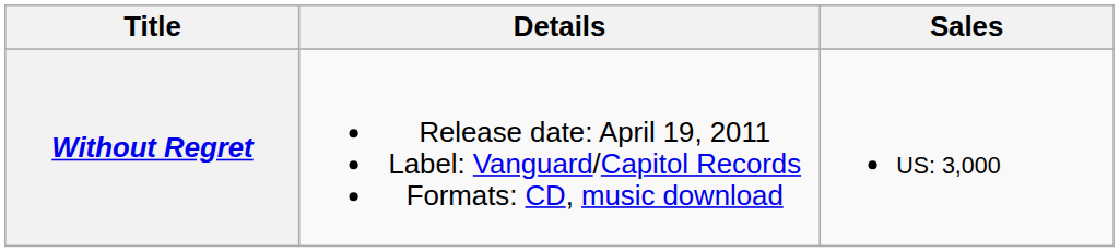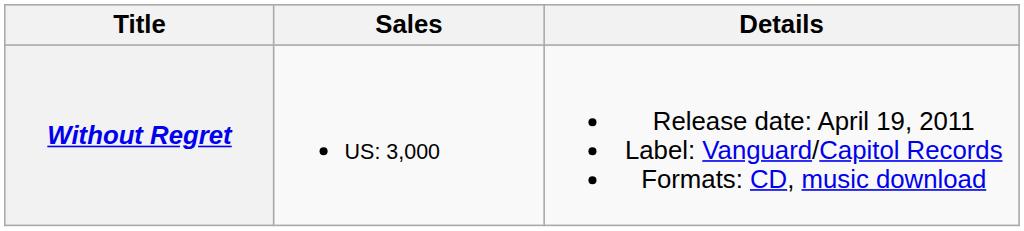columns swapped: Details <-> Sales
